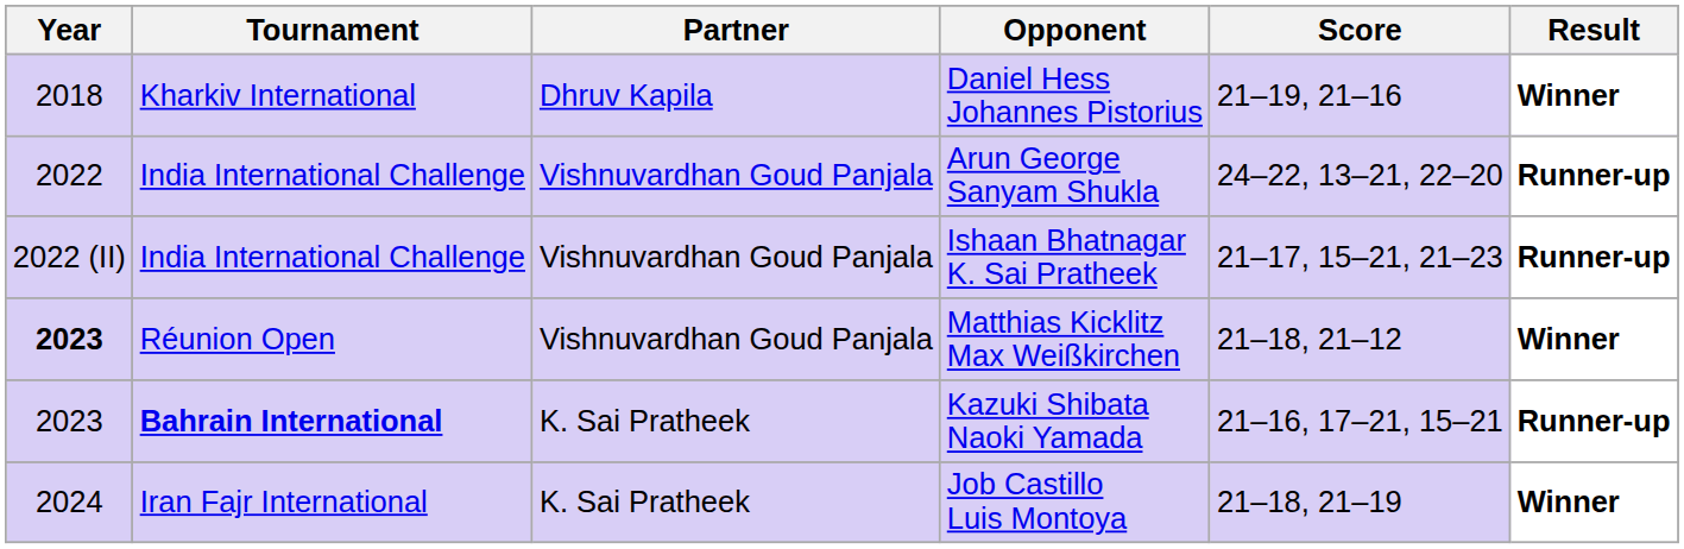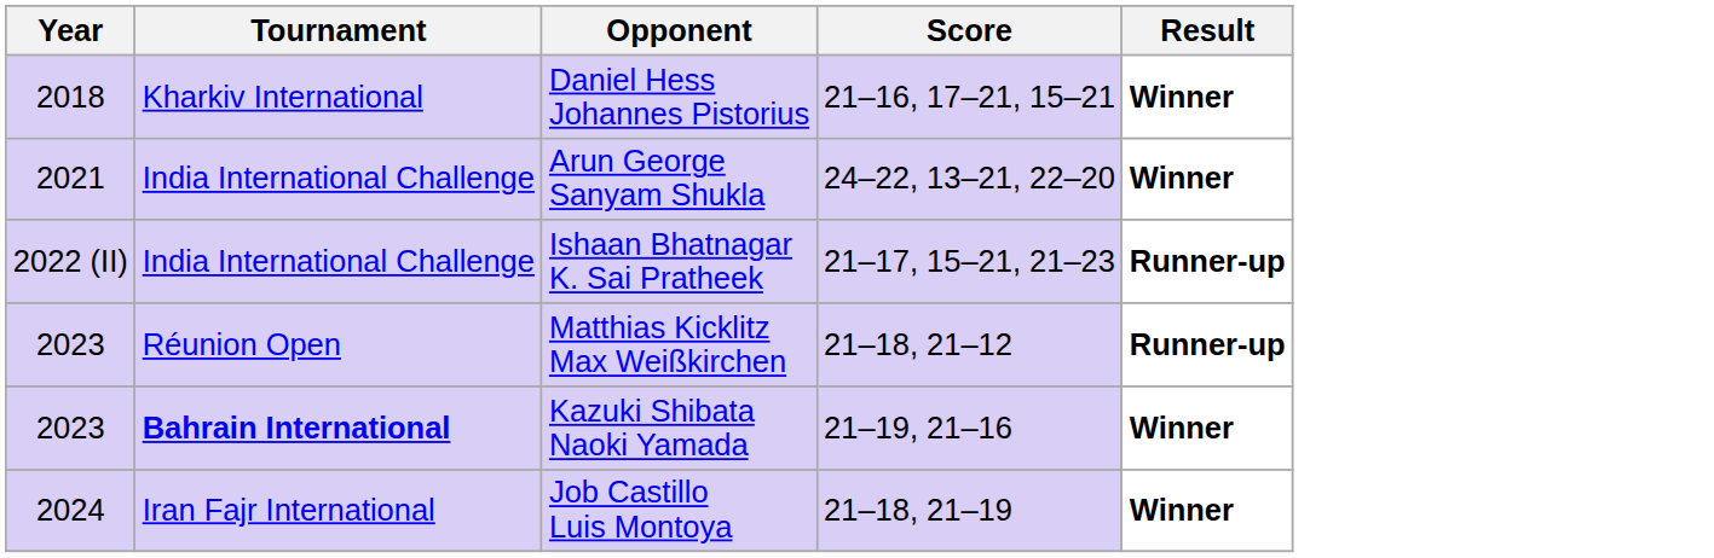- column: Partner | Dhruv Kapila | Vishnuvardhan Goud Panjala | Vishnuvardhan Goud Panjala | Vishnuvardhan Goud Panjala | K. Sai Pratheek | K. Sai Pratheek
Daniel Hess Johannes Pistorius | Score: 21–19, 21–16 -> 21–16, 17–21, 15–21
Arun George Sanyam Shukla | Year: 2022 -> 2021
Arun George Sanyam Shukla | Result: Runner-up -> Winner
Matthias Kicklitz Max Weißkirchen | Year: bold -> normal
Matthias Kicklitz Max Weißkirchen | Result: Winner -> Runner-up
Kazuki Shibata Naoki Yamada | Score: 21–16, 17–21, 15–21 -> 21–19, 21–16
Kazuki Shibata Naoki Yamada | Result: Runner-up -> Winner
